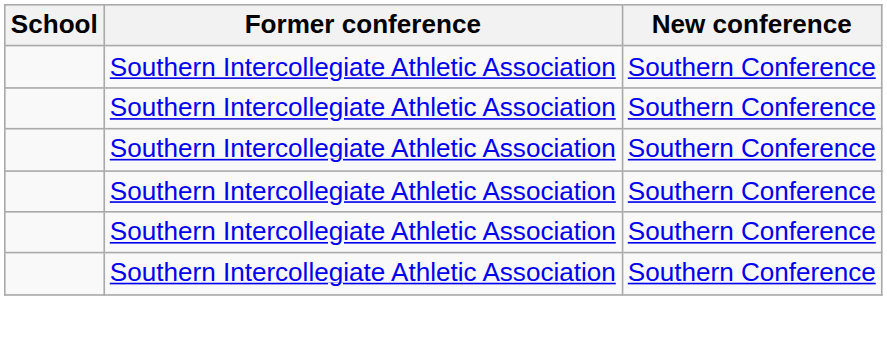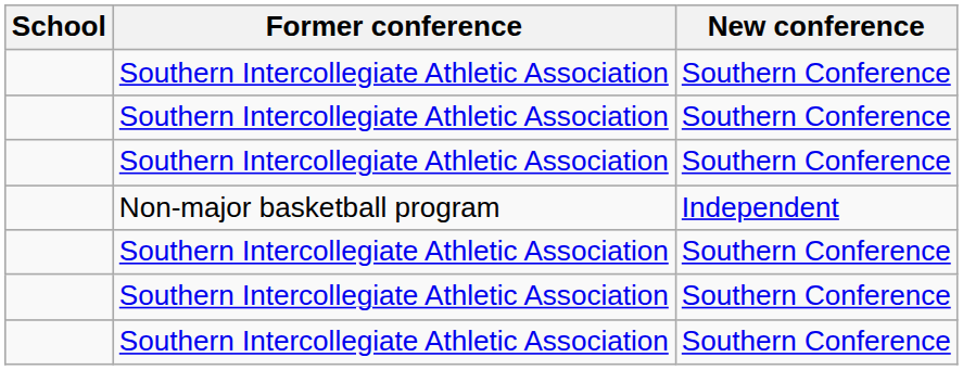+ row: Non-major basketball program | Independent
